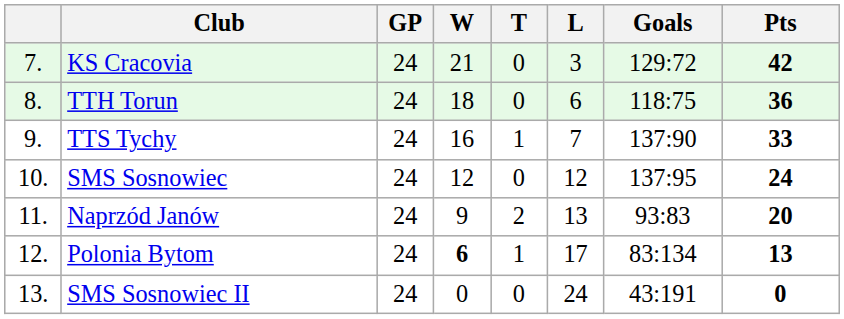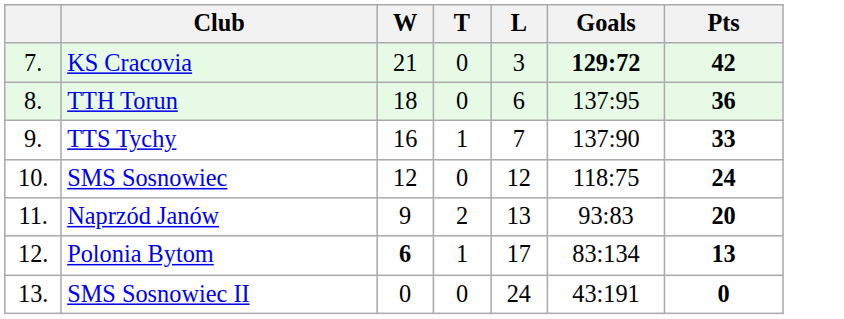- column: GP | 24 | 24 | 24 | 24 | 24 | 24 | 24
KS Cracovia | Goals: normal -> bold
TTH Torun | Goals: 118:75 -> 137:95
SMS Sosnowiec | Goals: 137:95 -> 118:75
